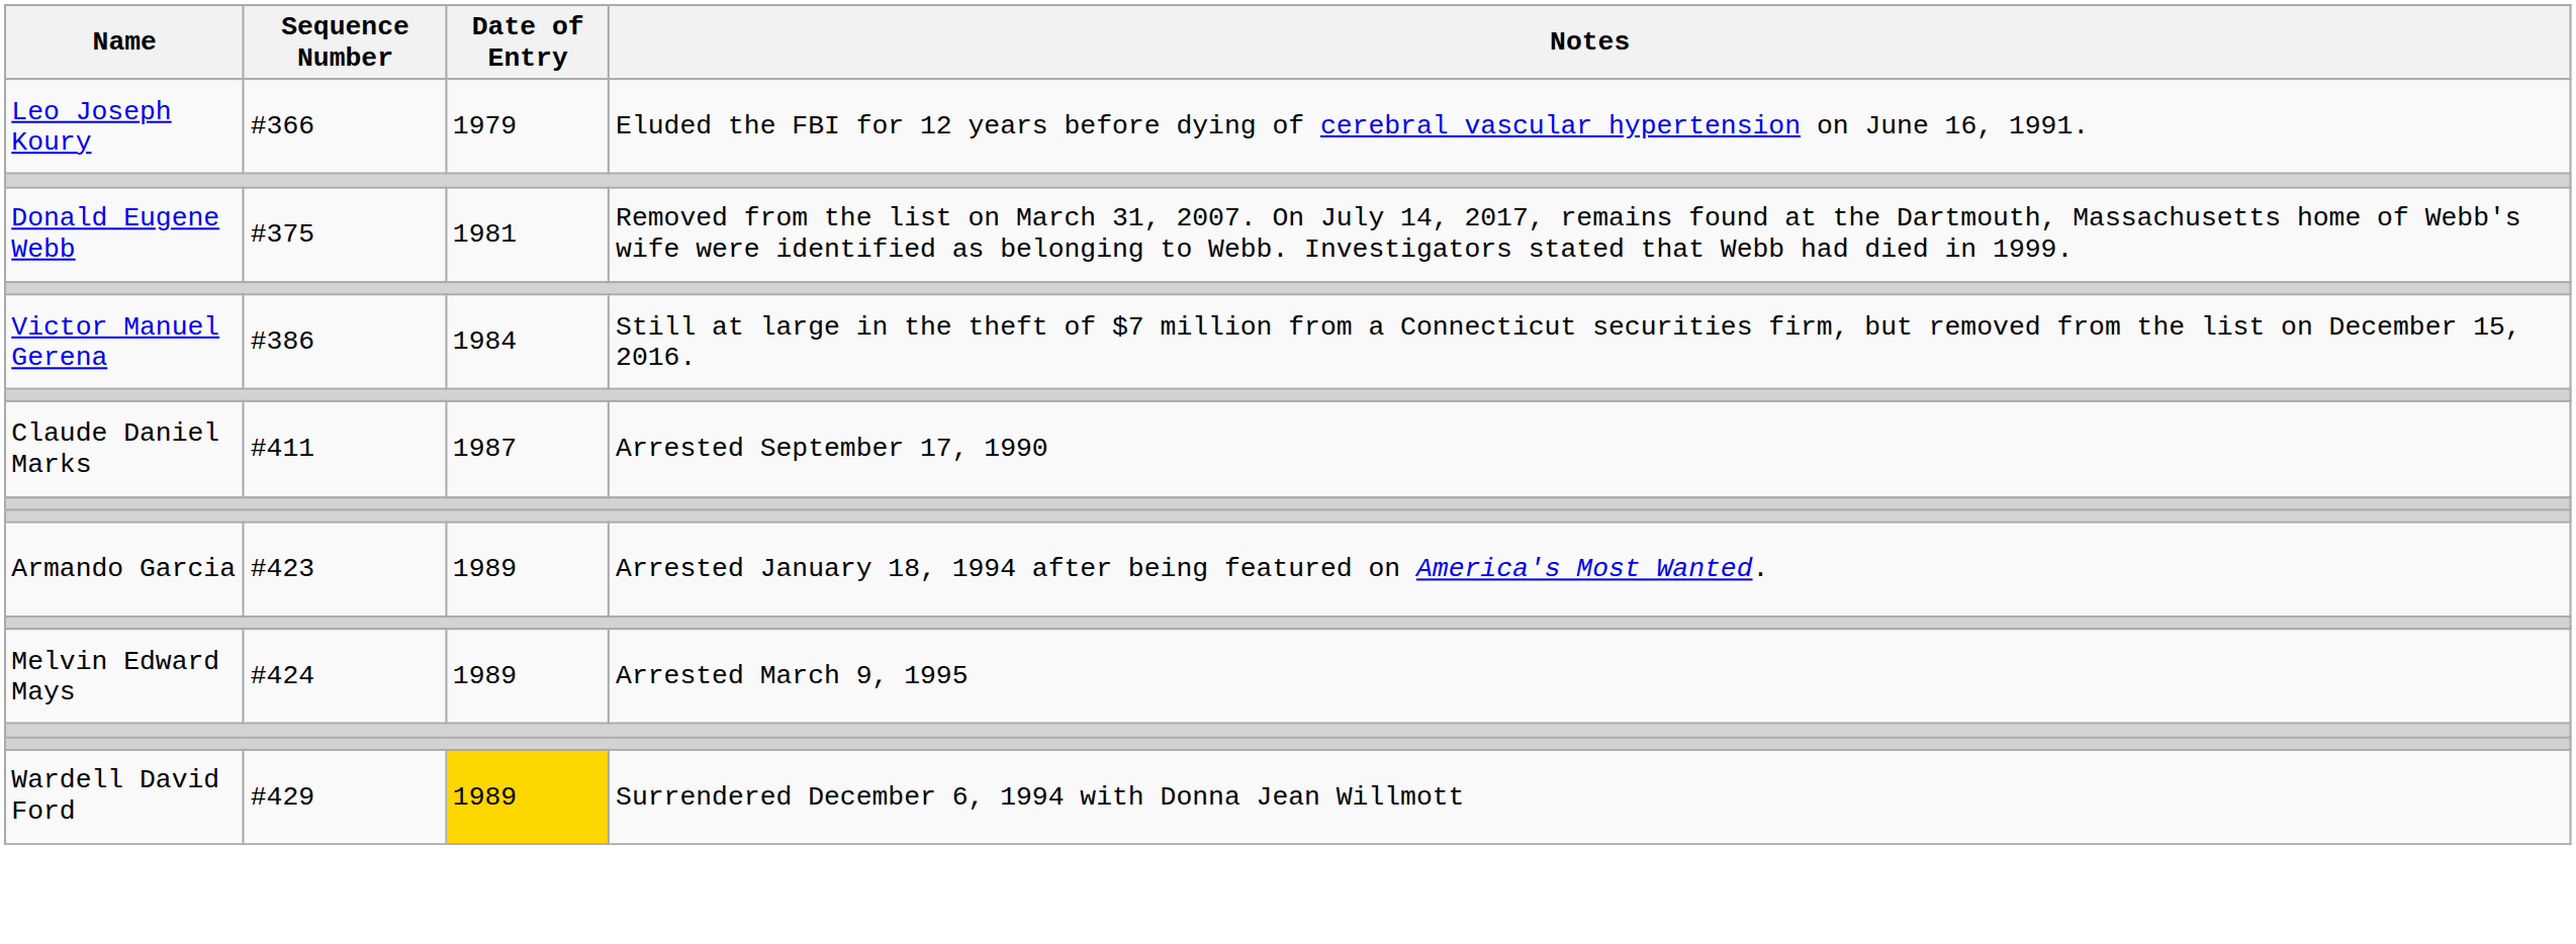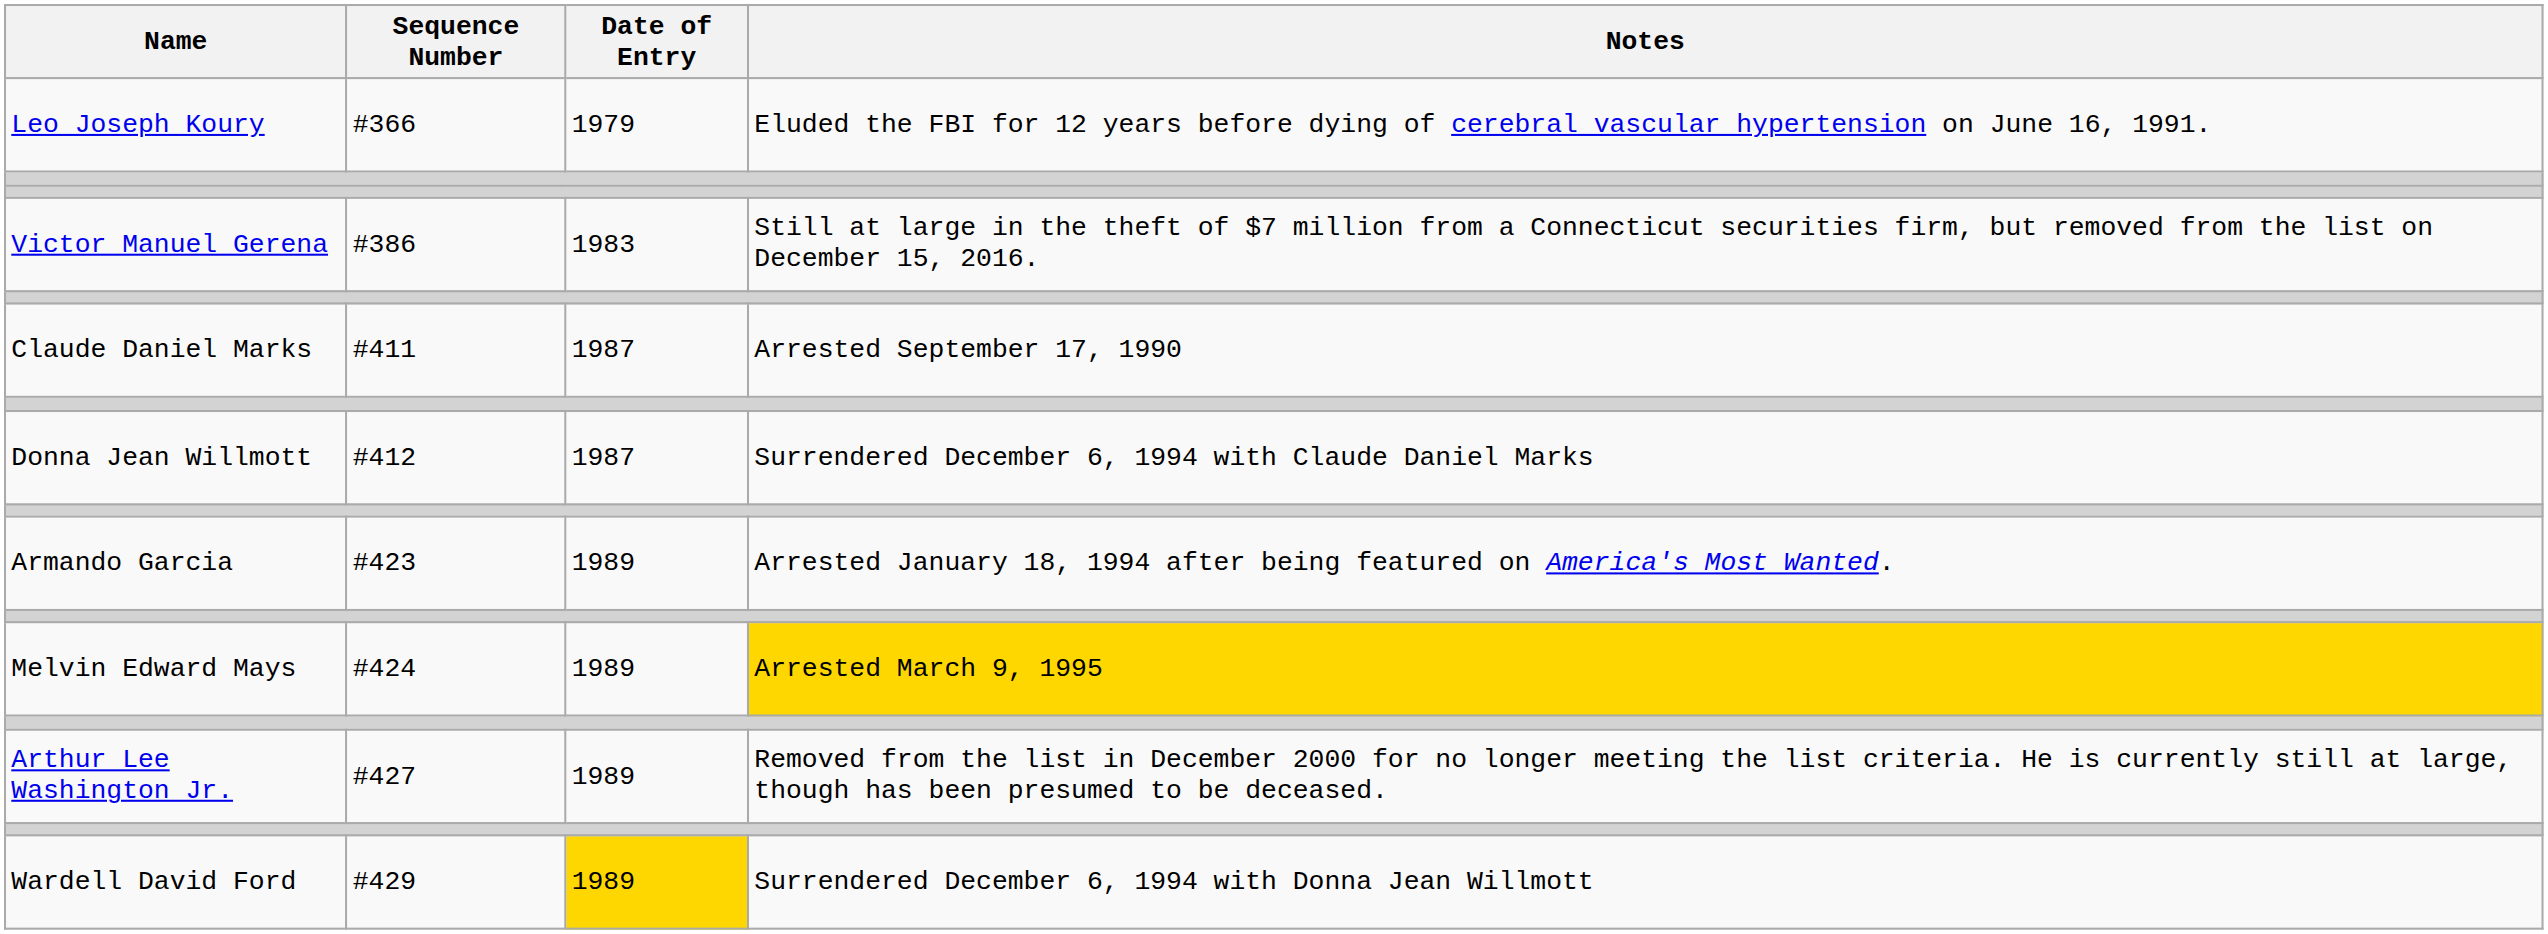- row: Donald Eugene Webb | #375 | 1981 | Removed from the list on March 31, 2007. On July 14, 2017, remains found at the Dartmouth, Massachusetts home of Webb's wife were identified as belonging to Webb. Investigators stated that Webb had died in 1999.
Victor Manuel Gerena | Date of Entry: 1984 -> 1983
+ row: Donna Jean Willmott | #412 | 1987 | Surrendered December 6, 1994 with Claude Daniel Marks
Melvin Edward Mays | Notes: no background -> gold background
+ row: Arthur Lee Washington Jr. | #427 | 1989 | Removed from the list in December 2000 for no longer meeting the list criteria. He is currently still at large, though has been presumed to be deceased.
